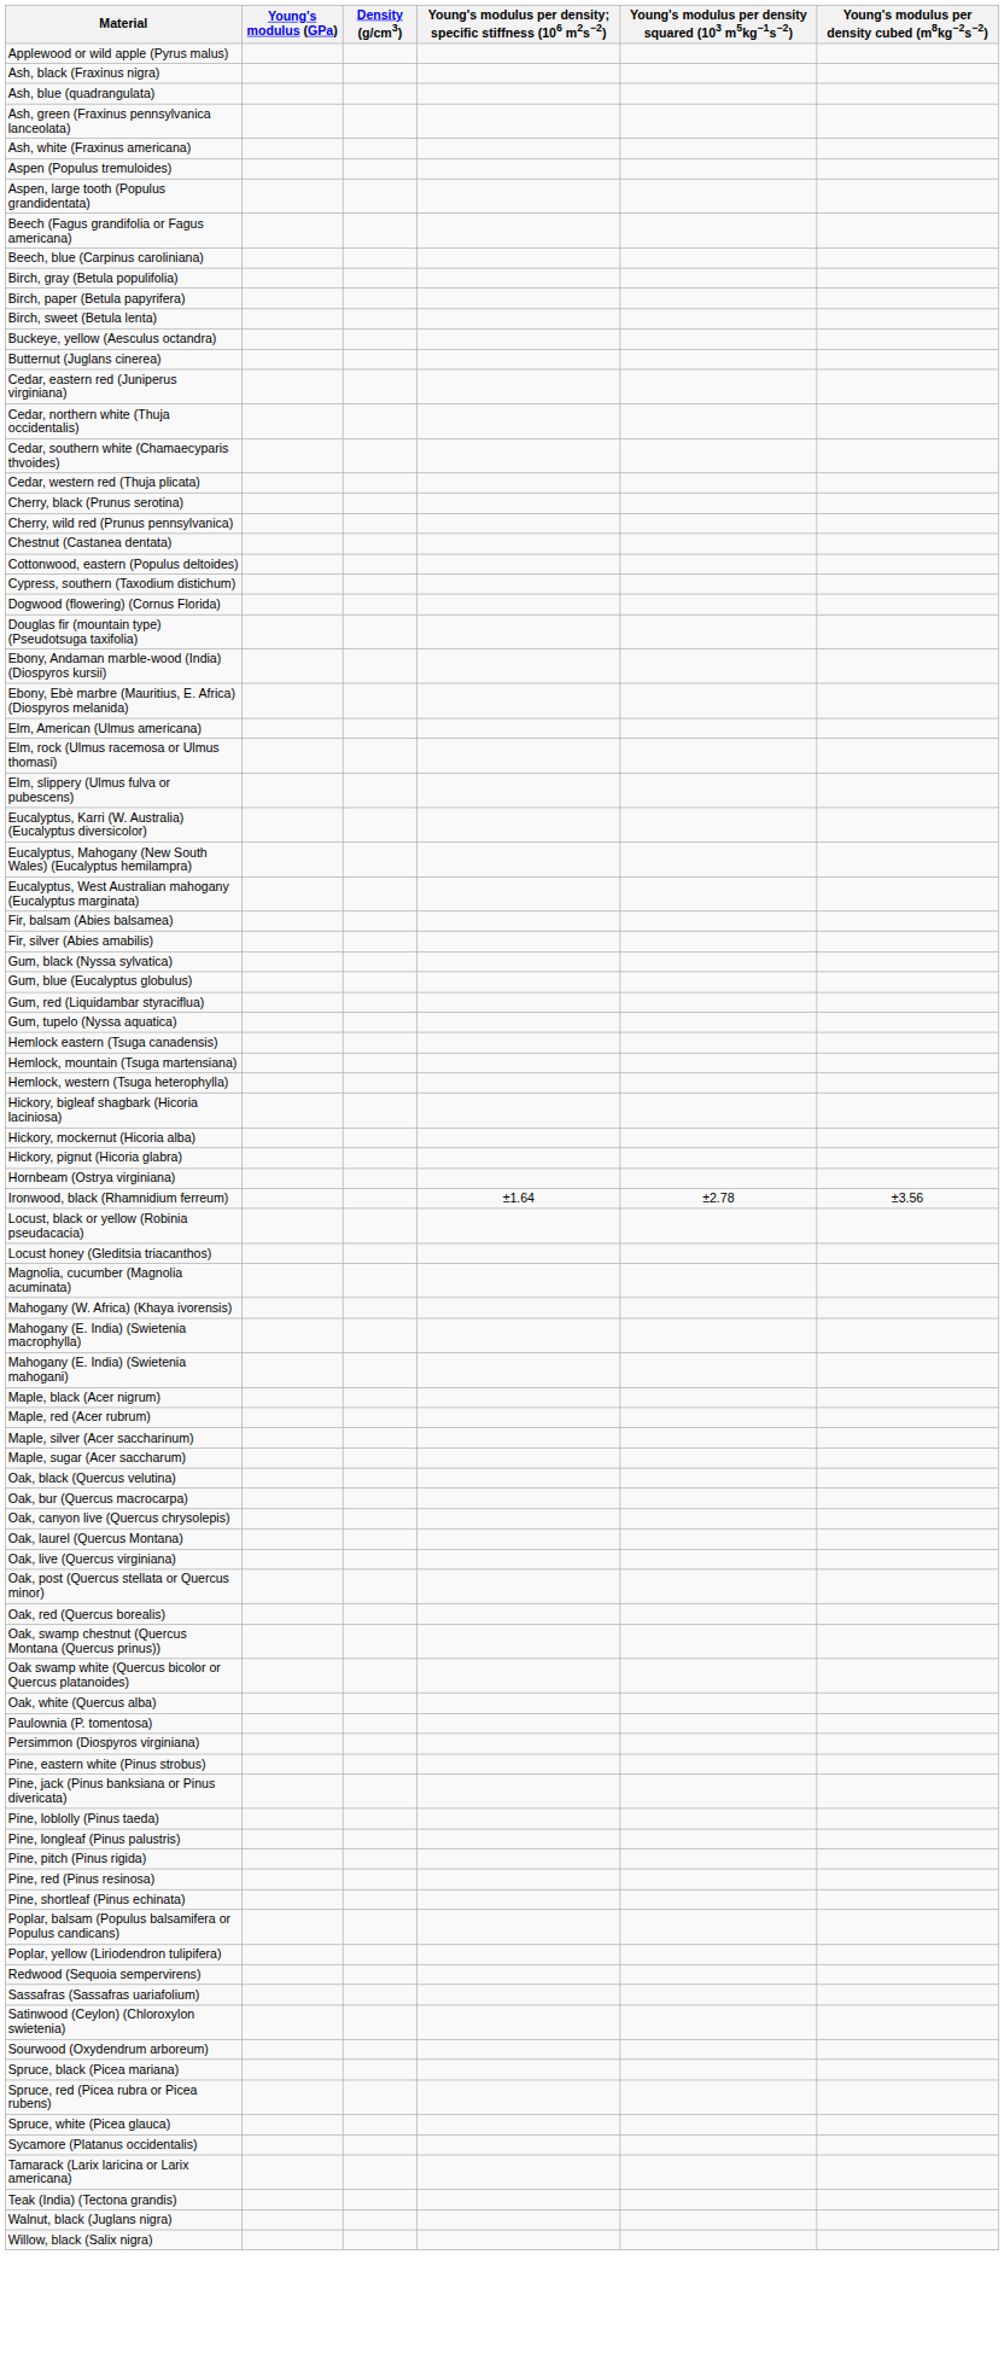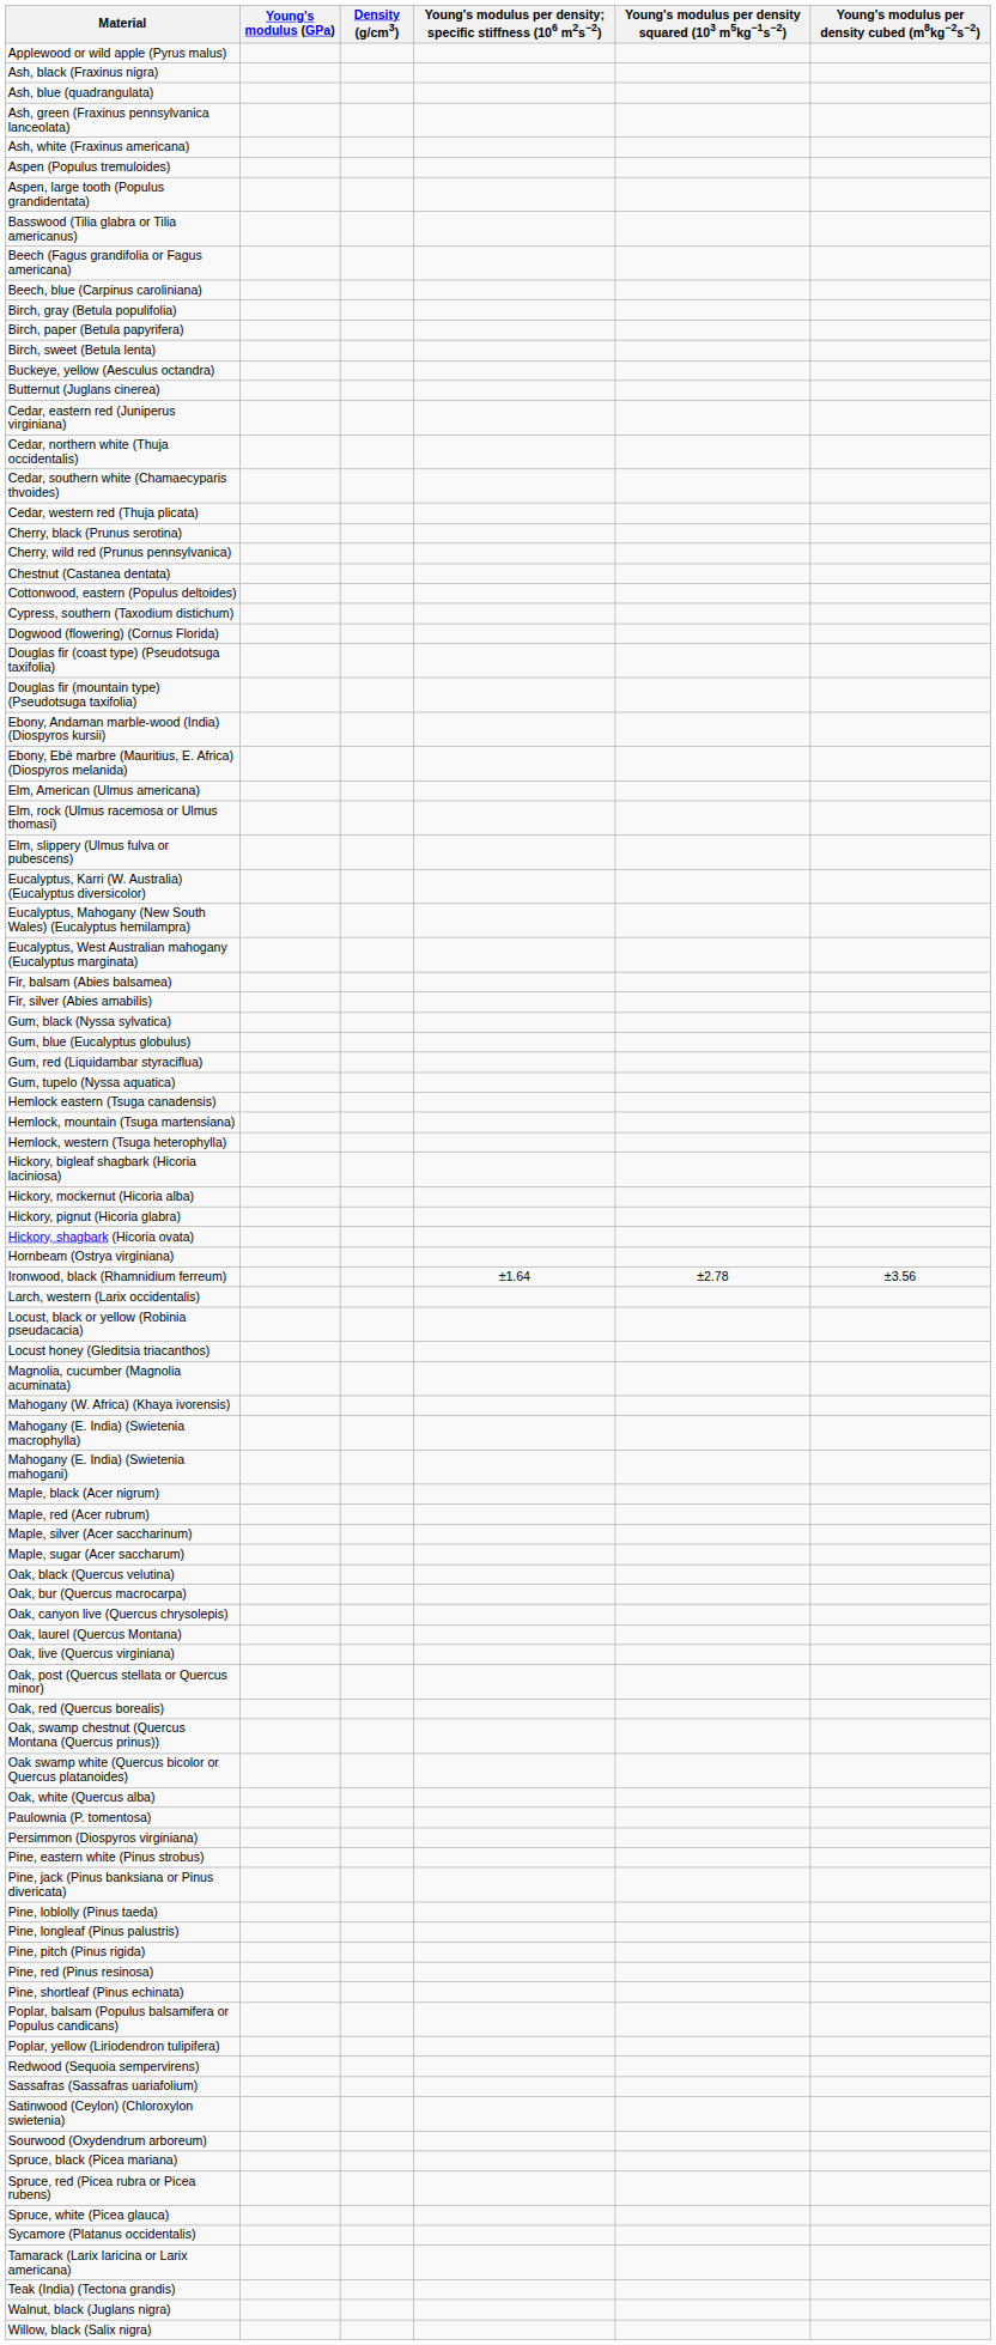+ row: Basswood (Tilia glabra or Tilia americanus)
+ row: Douglas fir (coast type) (Pseudotsuga taxifolia)
+ row: Hickory, shagbark (Hicoria ovata)
+ row: Larch, western (Larix occidentalis)
